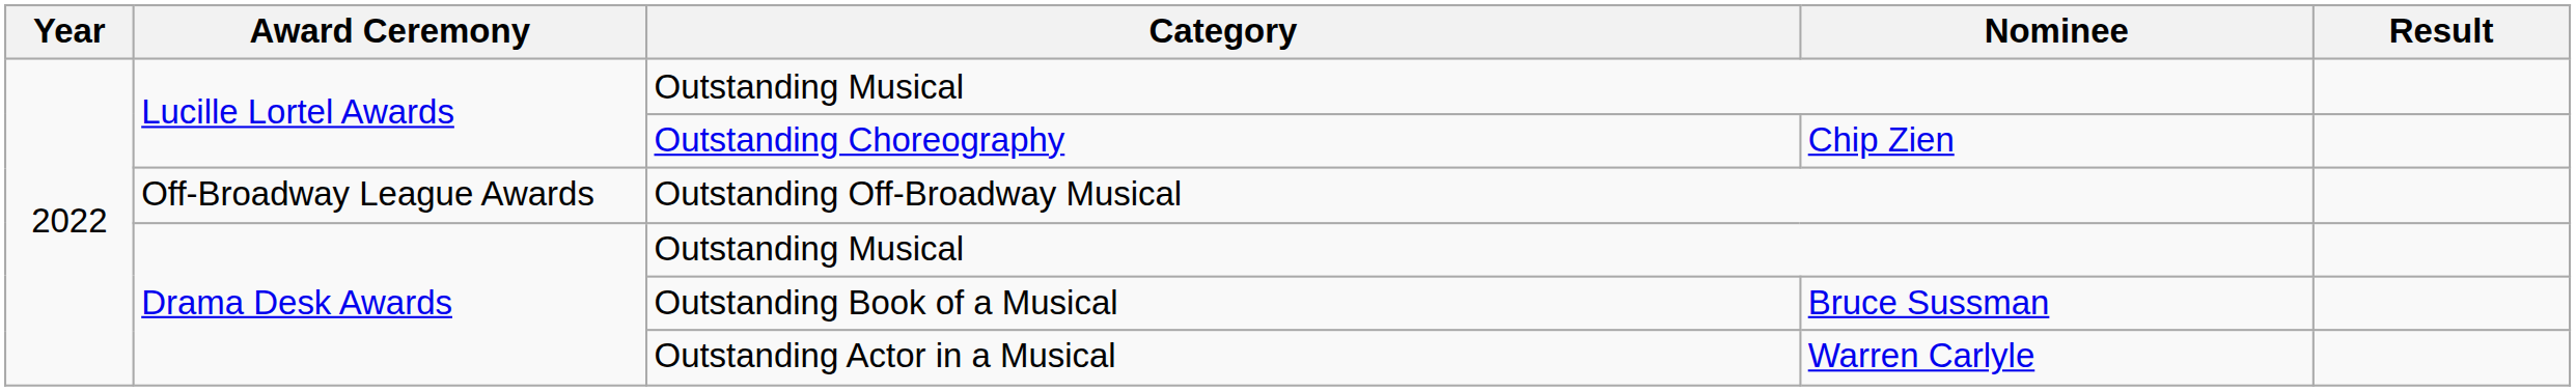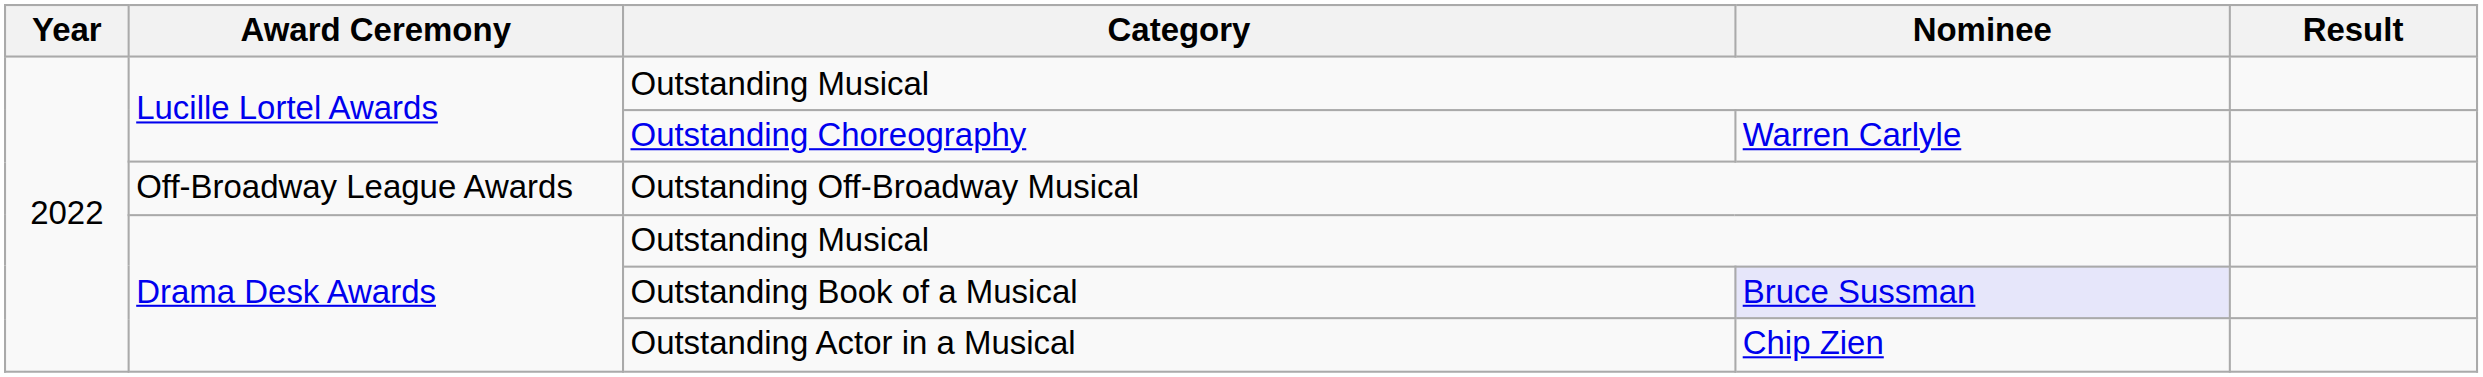Outstanding Choreography | Nominee: Chip Zien -> Warren Carlyle
Outstanding Book of a Musical | Nominee: no background -> lavender background
Outstanding Actor in a Musical | Nominee: Warren Carlyle -> Chip Zien
